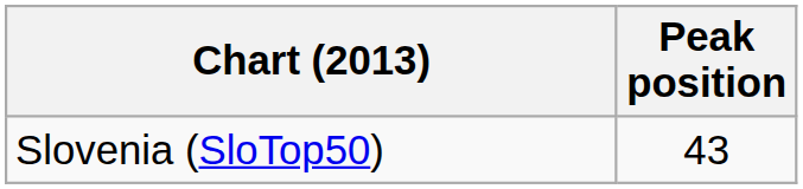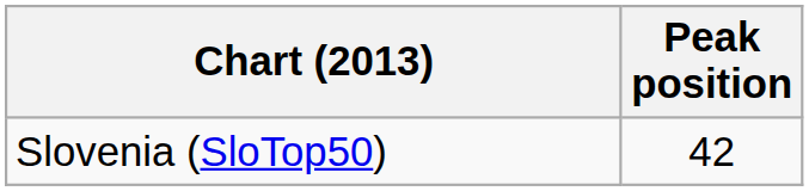Slovenia (SloTop50) | Peak position: 43 -> 42
